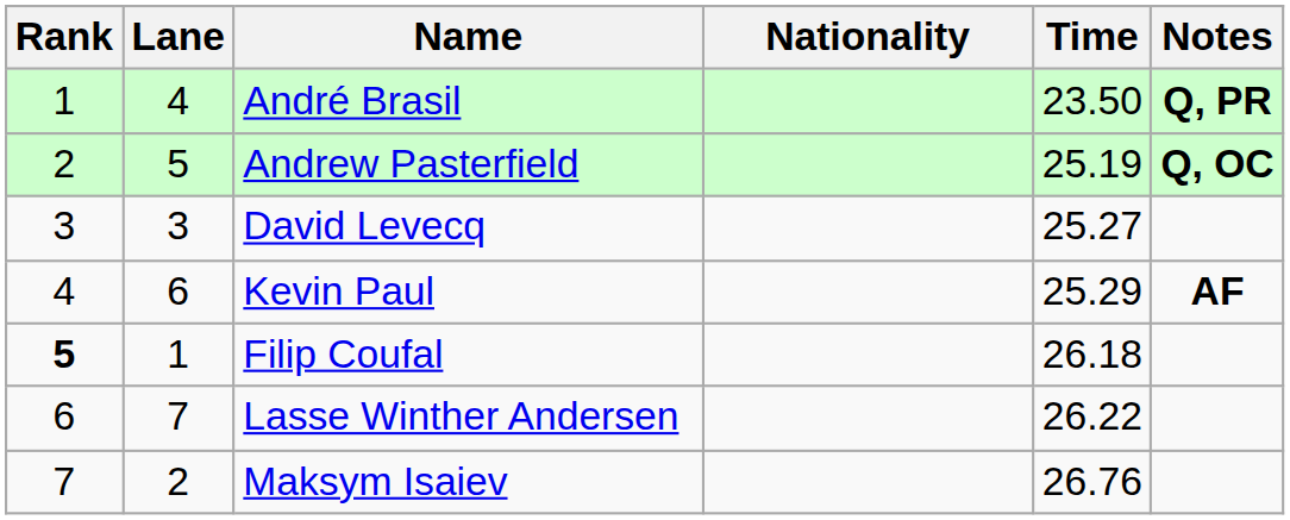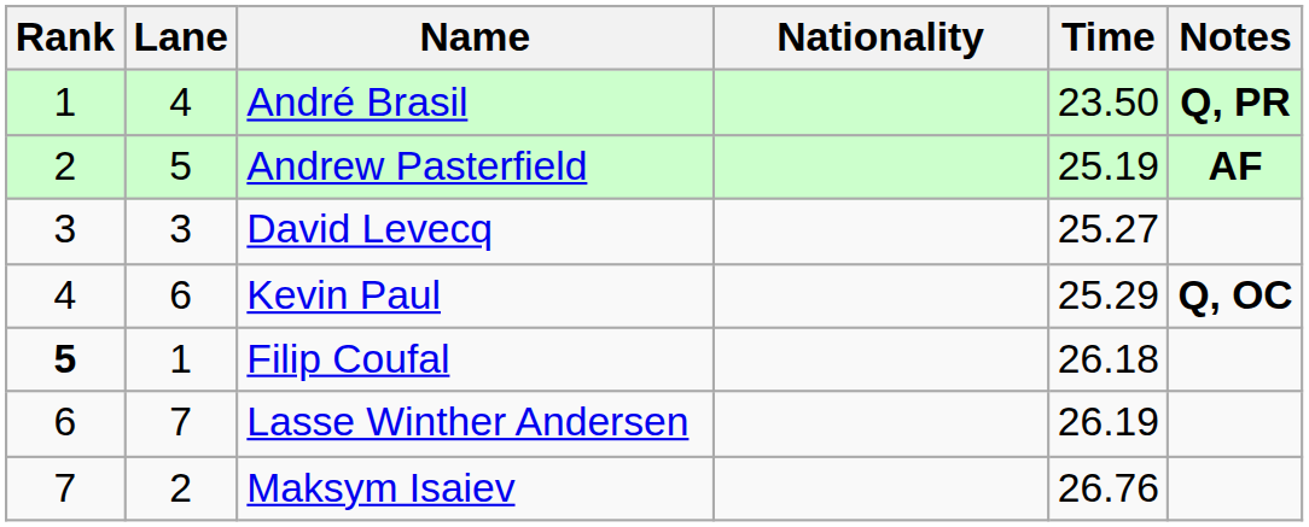Andrew Pasterfield | Notes: Q, OC -> AF
Kevin Paul | Notes: AF -> Q, OC
Lasse Winther Andersen | Time: 26.22 -> 26.19
